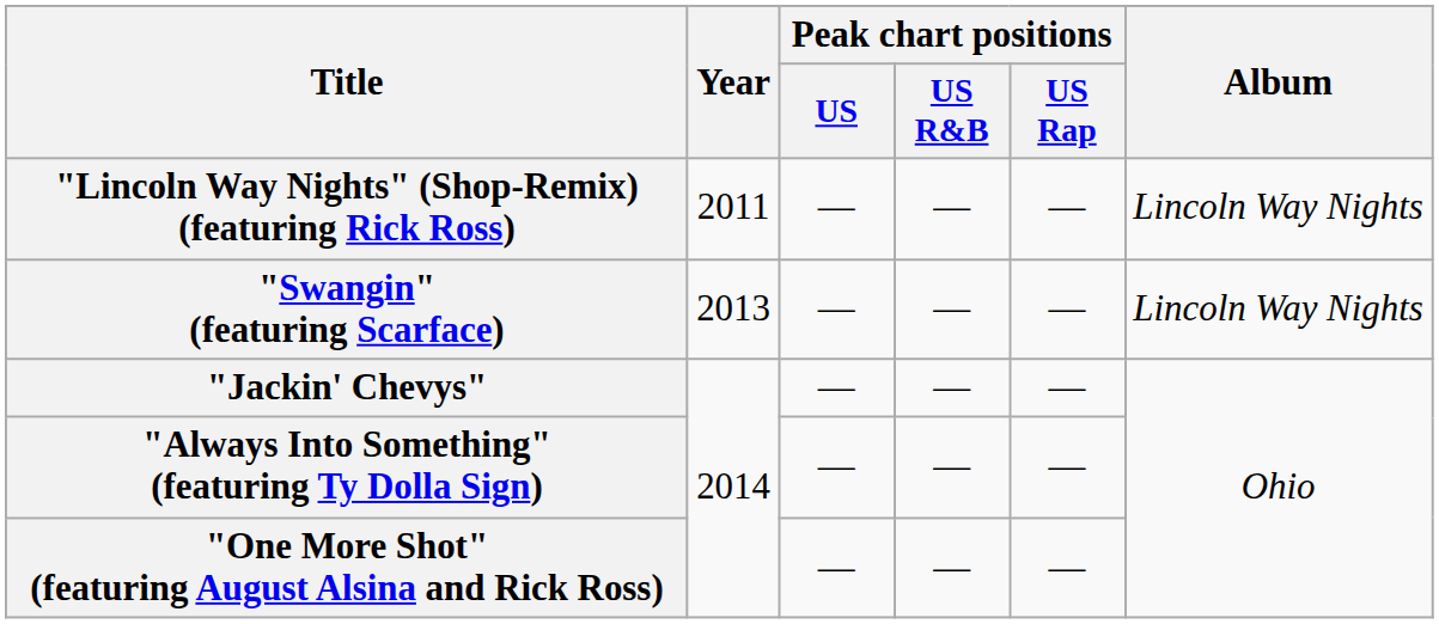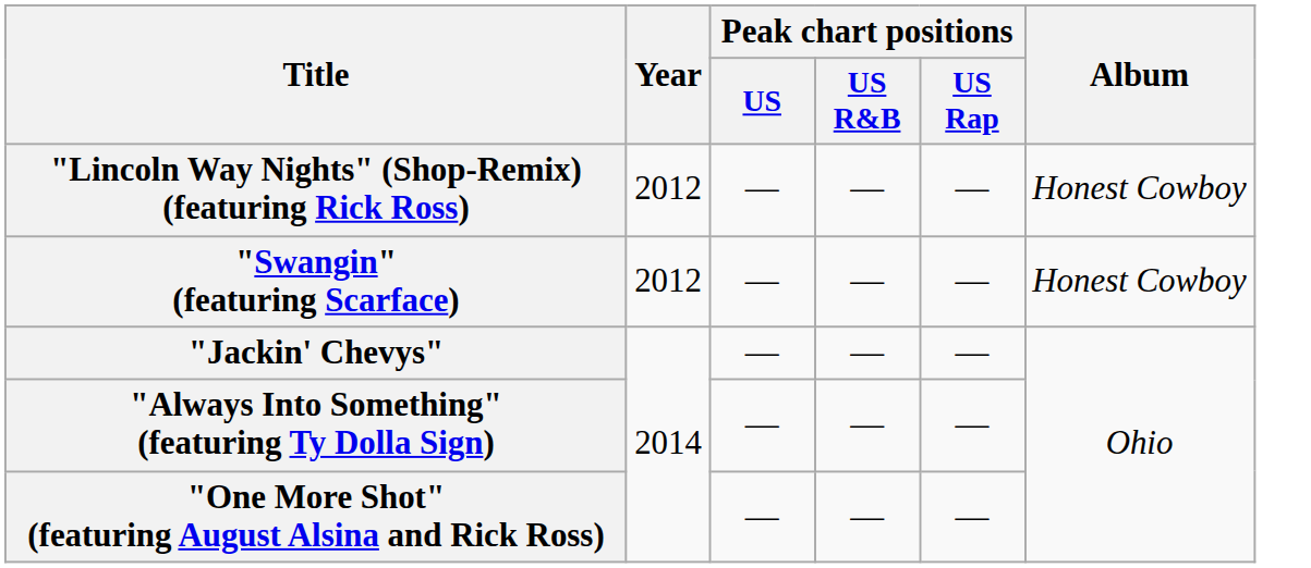"Lincoln Way Nights" (Shop-Remix) (featuring Rick Ross) | Year: 2011 -> 2012
"Lincoln Way Nights" (Shop-Remix) (featuring Rick Ross) | Album: Lincoln Way Nights -> Honest Cowboy
"Swangin" (featuring Scarface) | Year: 2013 -> 2012
"Swangin" (featuring Scarface) | Album: Lincoln Way Nights -> Honest Cowboy
